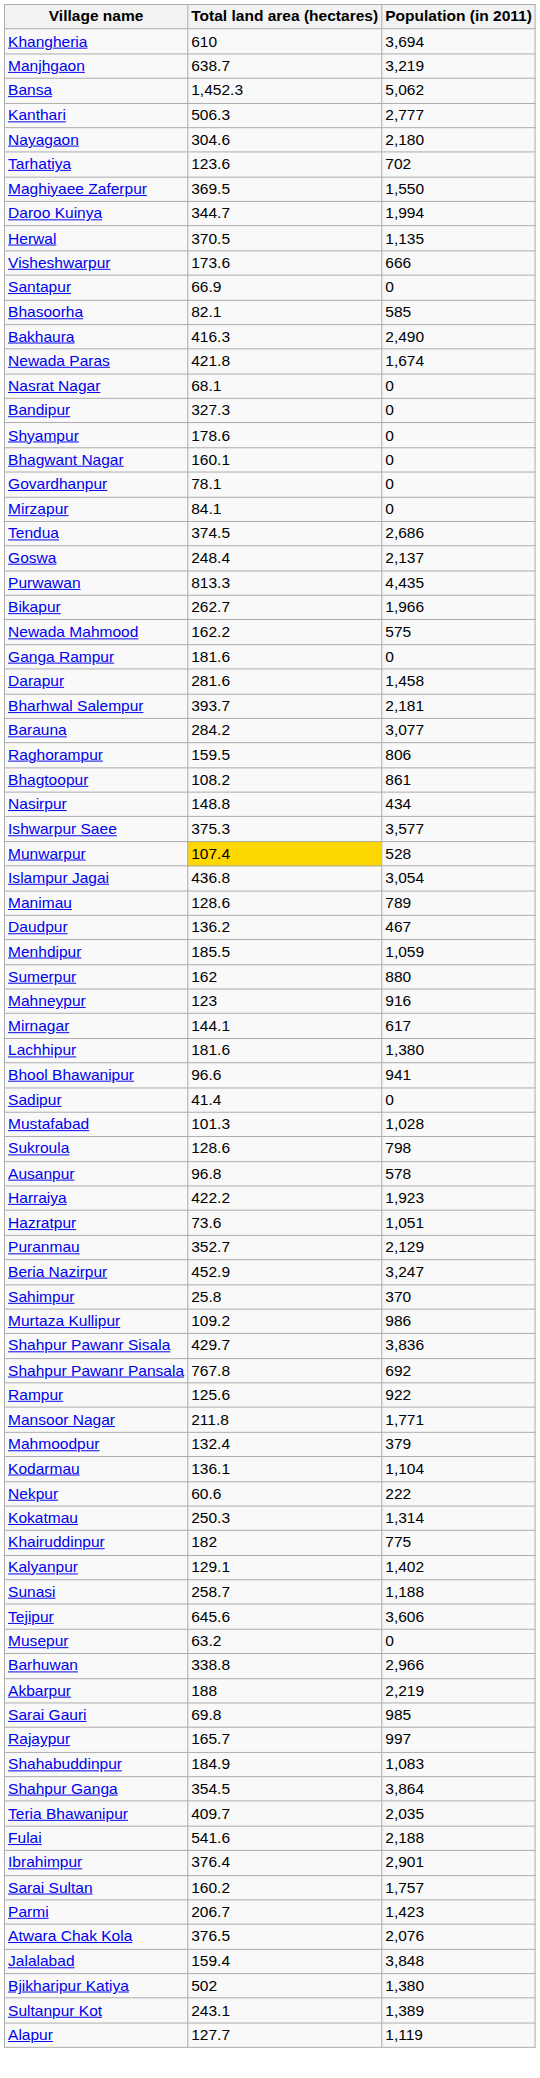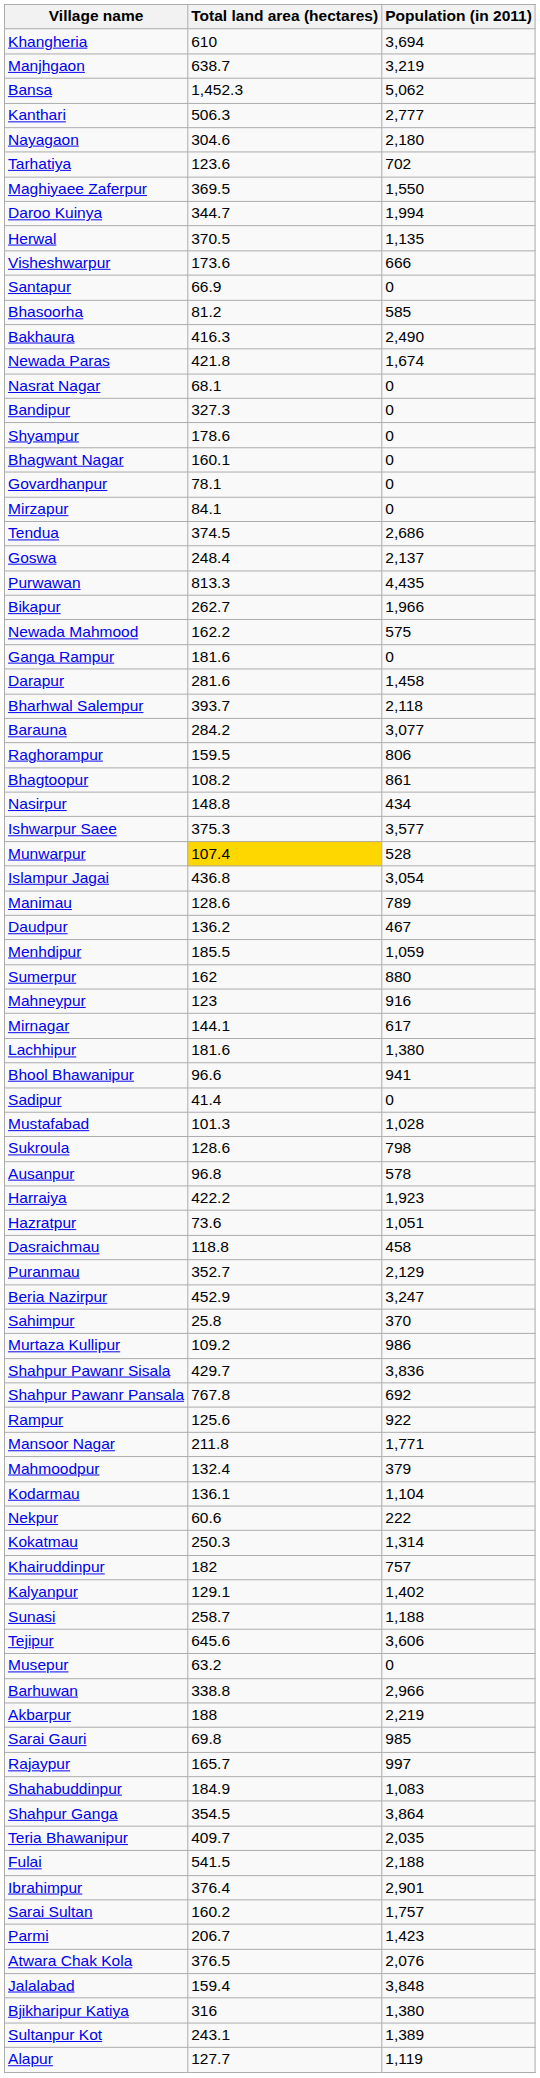Bhasoorha | Total land area (hectares): 82.1 -> 81.2
Bharhwal Salempur | Population (in 2011): 2,181 -> 2,118
+ row: Dasraichmau | 118.8 | 458
Khairuddinpur | Population (in 2011): 775 -> 757
Fulai | Total land area (hectares): 541.6 -> 541.5
Bjikharipur Katiya | Total land area (hectares): 502 -> 316
